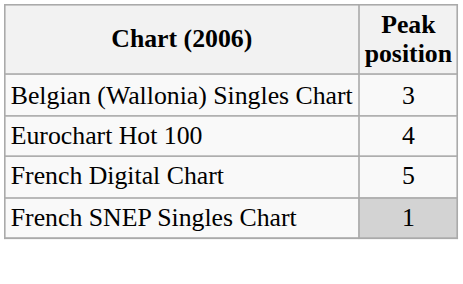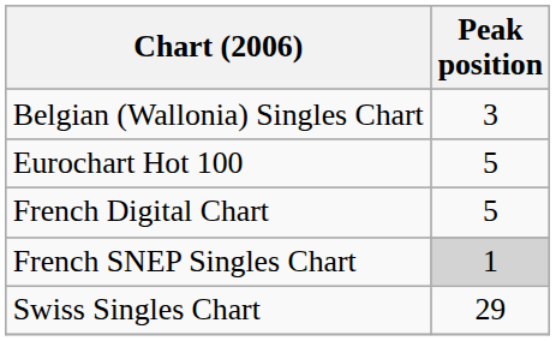Eurochart Hot 100 | Peak position: 4 -> 5
+ row: Swiss Singles Chart | 29
